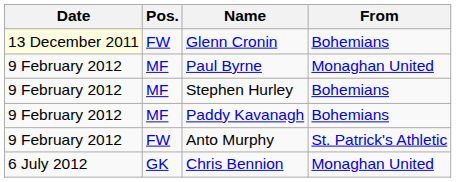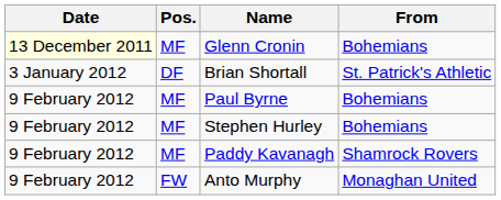Glenn Cronin | Pos.: FW -> MF
+ row: 3 January 2012 | DF | Brian Shortall | St. Patrick's Athletic
Paul Byrne | From: Monaghan United -> Bohemians
Paddy Kavanagh | From: Bohemians -> Shamrock Rovers
Anto Murphy | From: St. Patrick's Athletic -> Monaghan United
- row: 6 July 2012 | GK | Chris Bennion | Monaghan United
